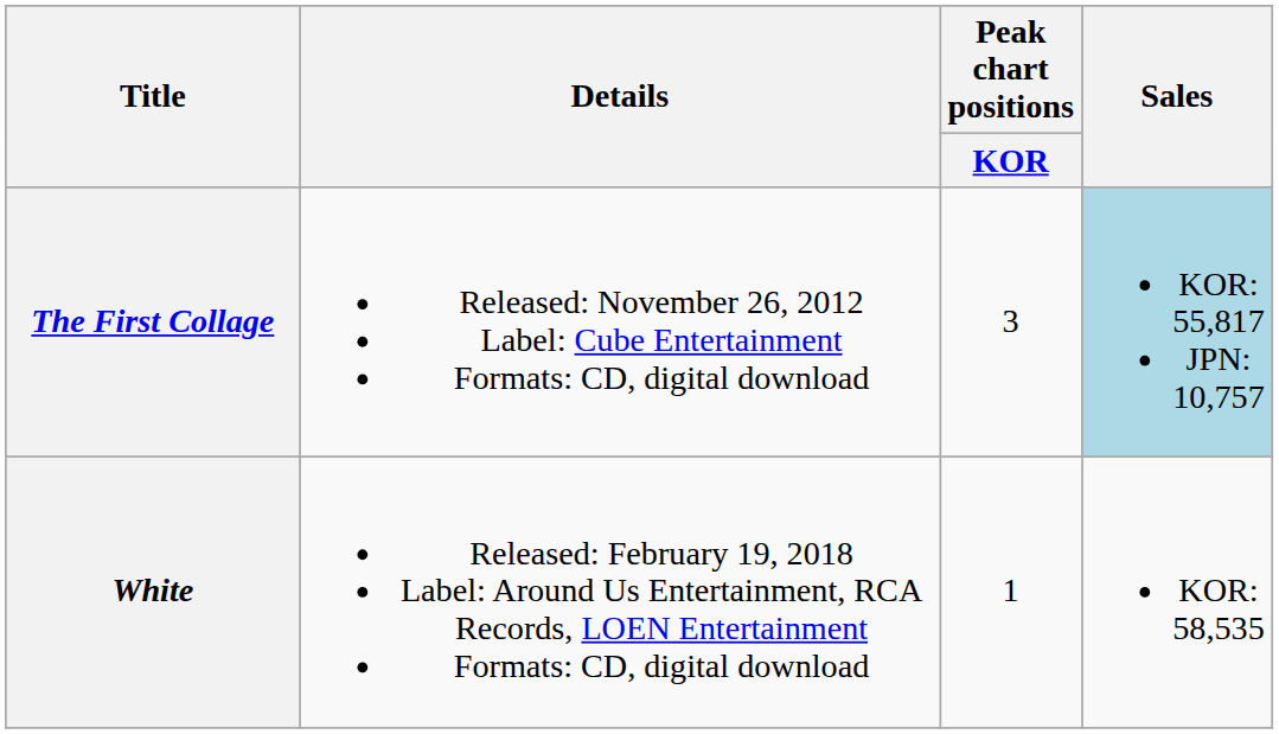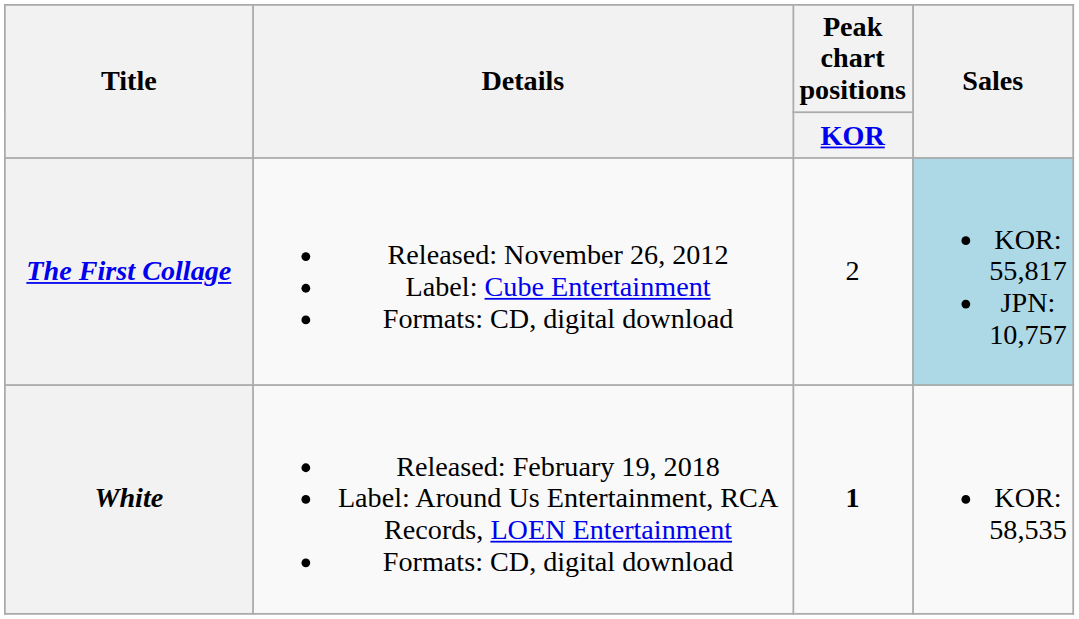The First Collage | Peak chart positions / KOR: 3 -> 2
White | Peak chart positions / KOR: normal -> bold
